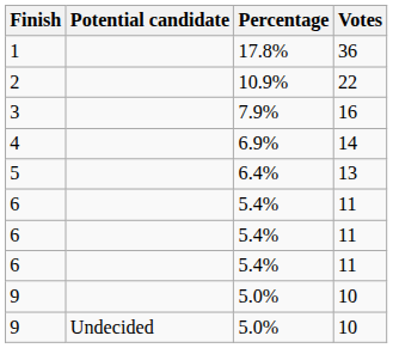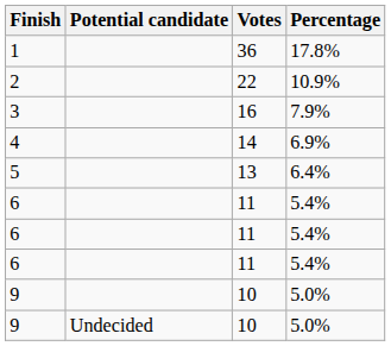columns swapped: Percentage <-> Votes
